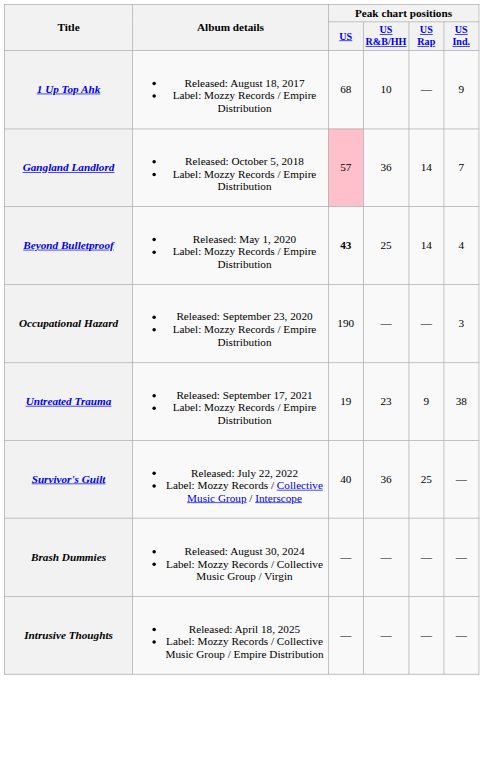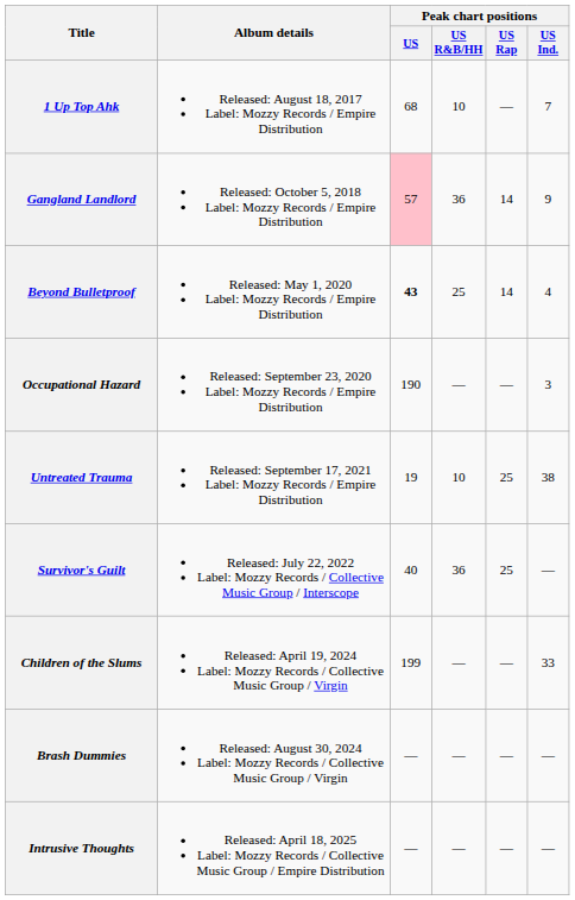1 Up Top Ahk | Peak chart positions / US Ind.: 9 -> 7
Gangland Landlord | Peak chart positions / US Ind.: 7 -> 9
Untreated Trauma | Peak chart positions / US R&B/HH: 23 -> 10
Untreated Trauma | Peak chart positions / US Rap: 9 -> 25
+ row: Children of the Slums | Released: April 19, 2024 Label: Mozzy Records / Collective Music Group / Virgin | 199 | — | — | 33
